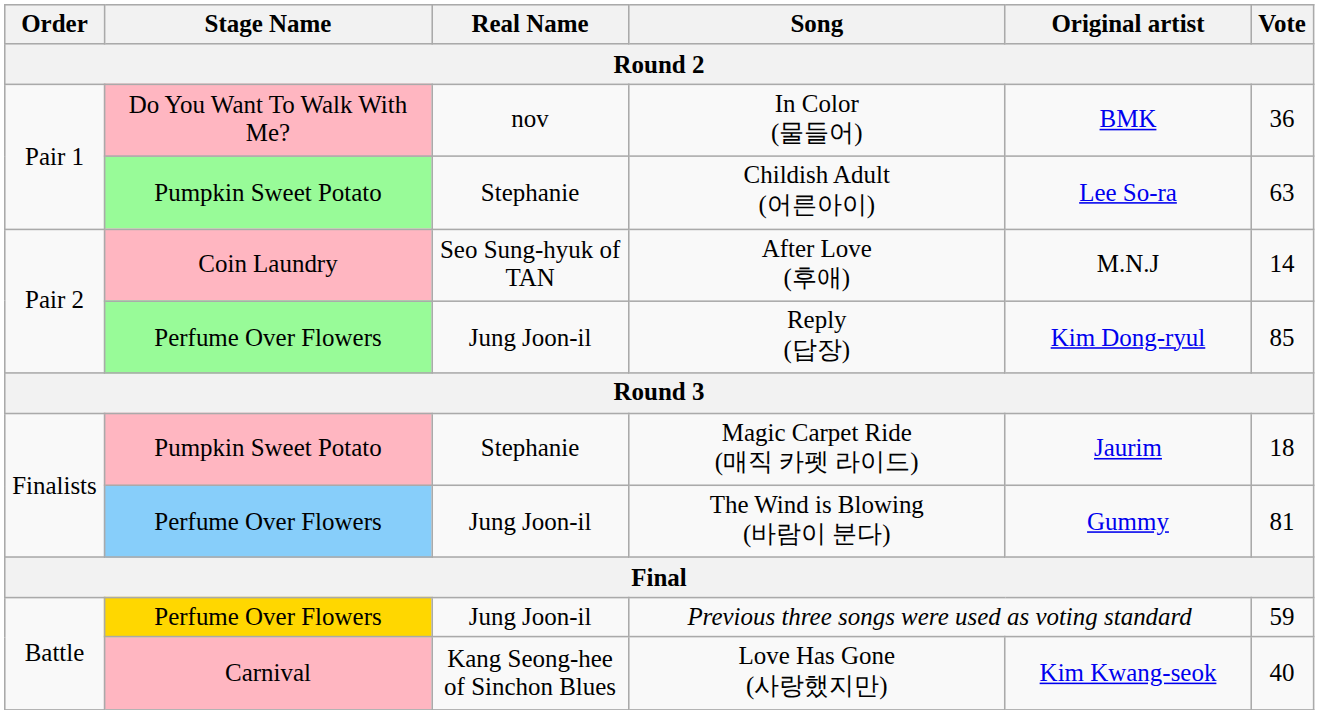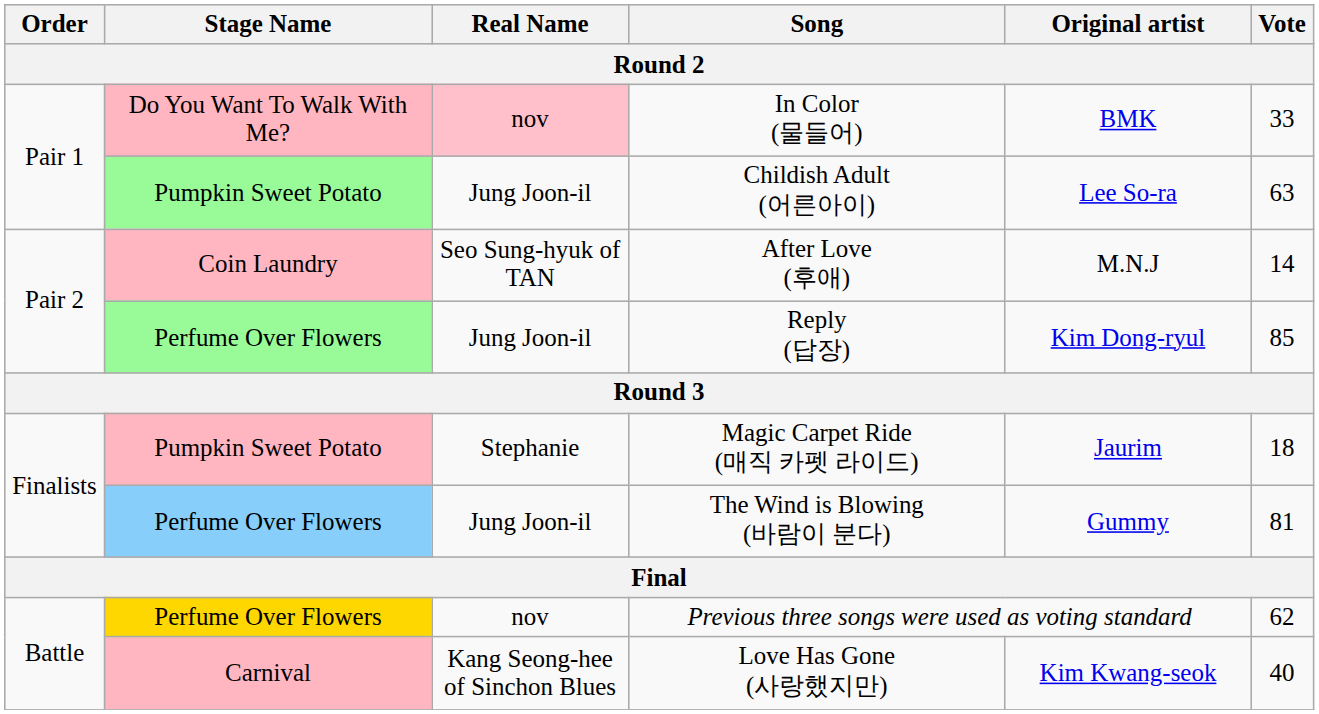In Color (물들어) | Real Name: no background -> pink background
In Color (물들어) | Vote: 36 -> 33
Childish Adult (어른아이) | Real Name: Stephanie -> Jung Joon-il
Previous three songs were used as voting standard | Real Name: Jung Joon-il -> nov
Previous three songs were used as voting standard | Vote: 59 -> 62
